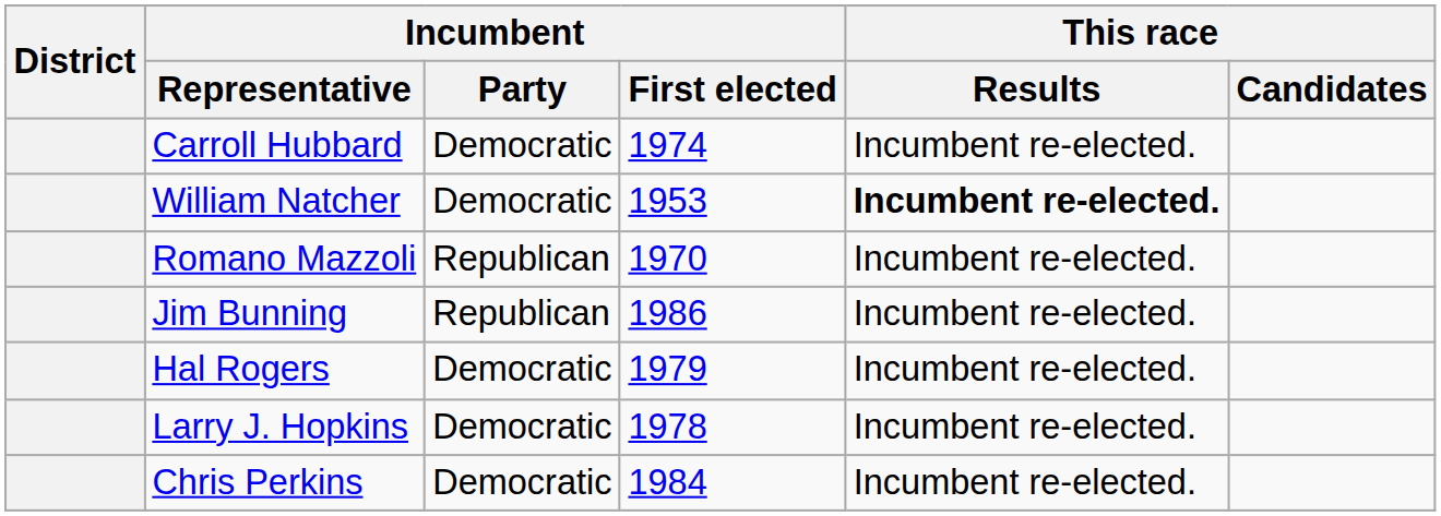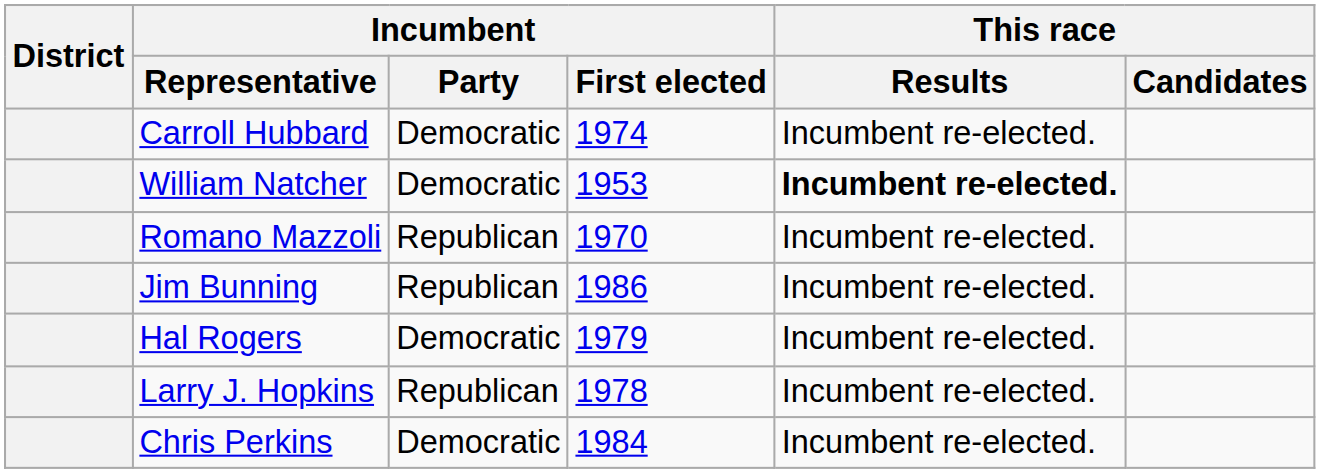Larry J. Hopkins | Incumbent / Party: Democratic -> Republican
